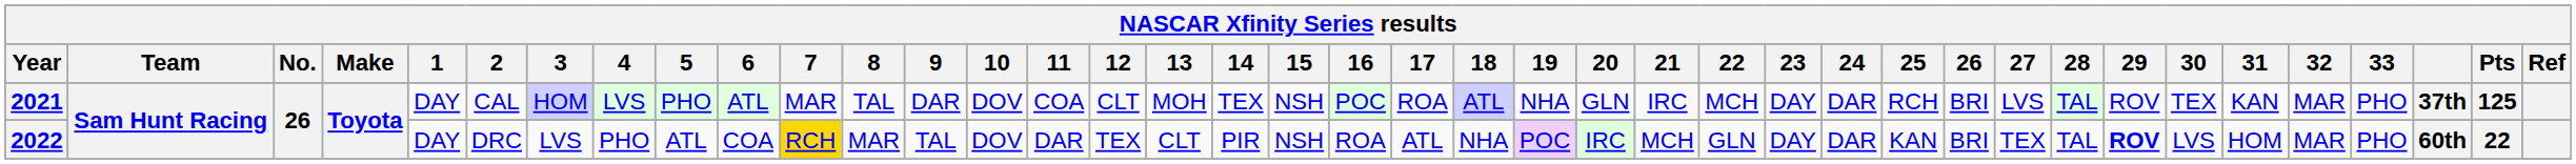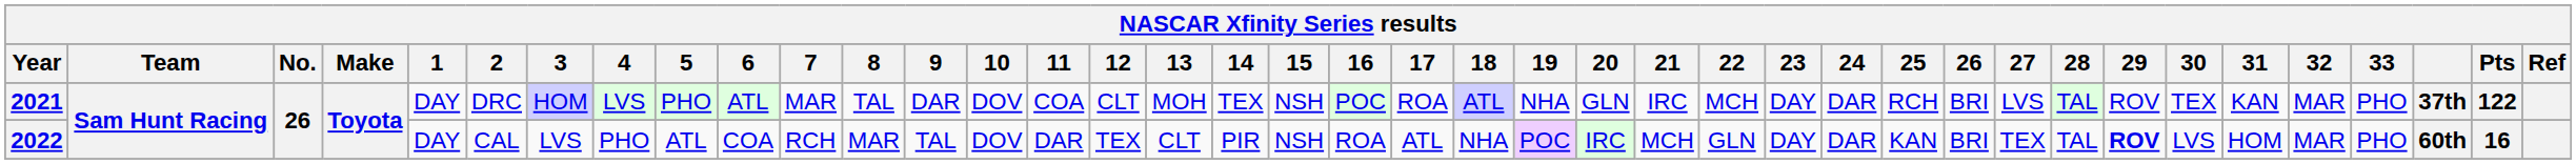2021 | 2: CAL -> DRC
2021 | Pts: 125 -> 122
2022 | 2: DRC -> CAL
2022 | 7: gold background -> no background
2022 | Pts: 22 -> 16
